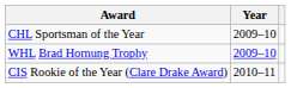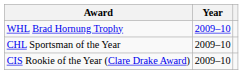rows swapped: WHL Brad Hornung Trophy <-> CHL Sportsman of the Year
CIS Rookie of the Year (Clare Drake Award) | Year: 2010–11 -> 2009–10
